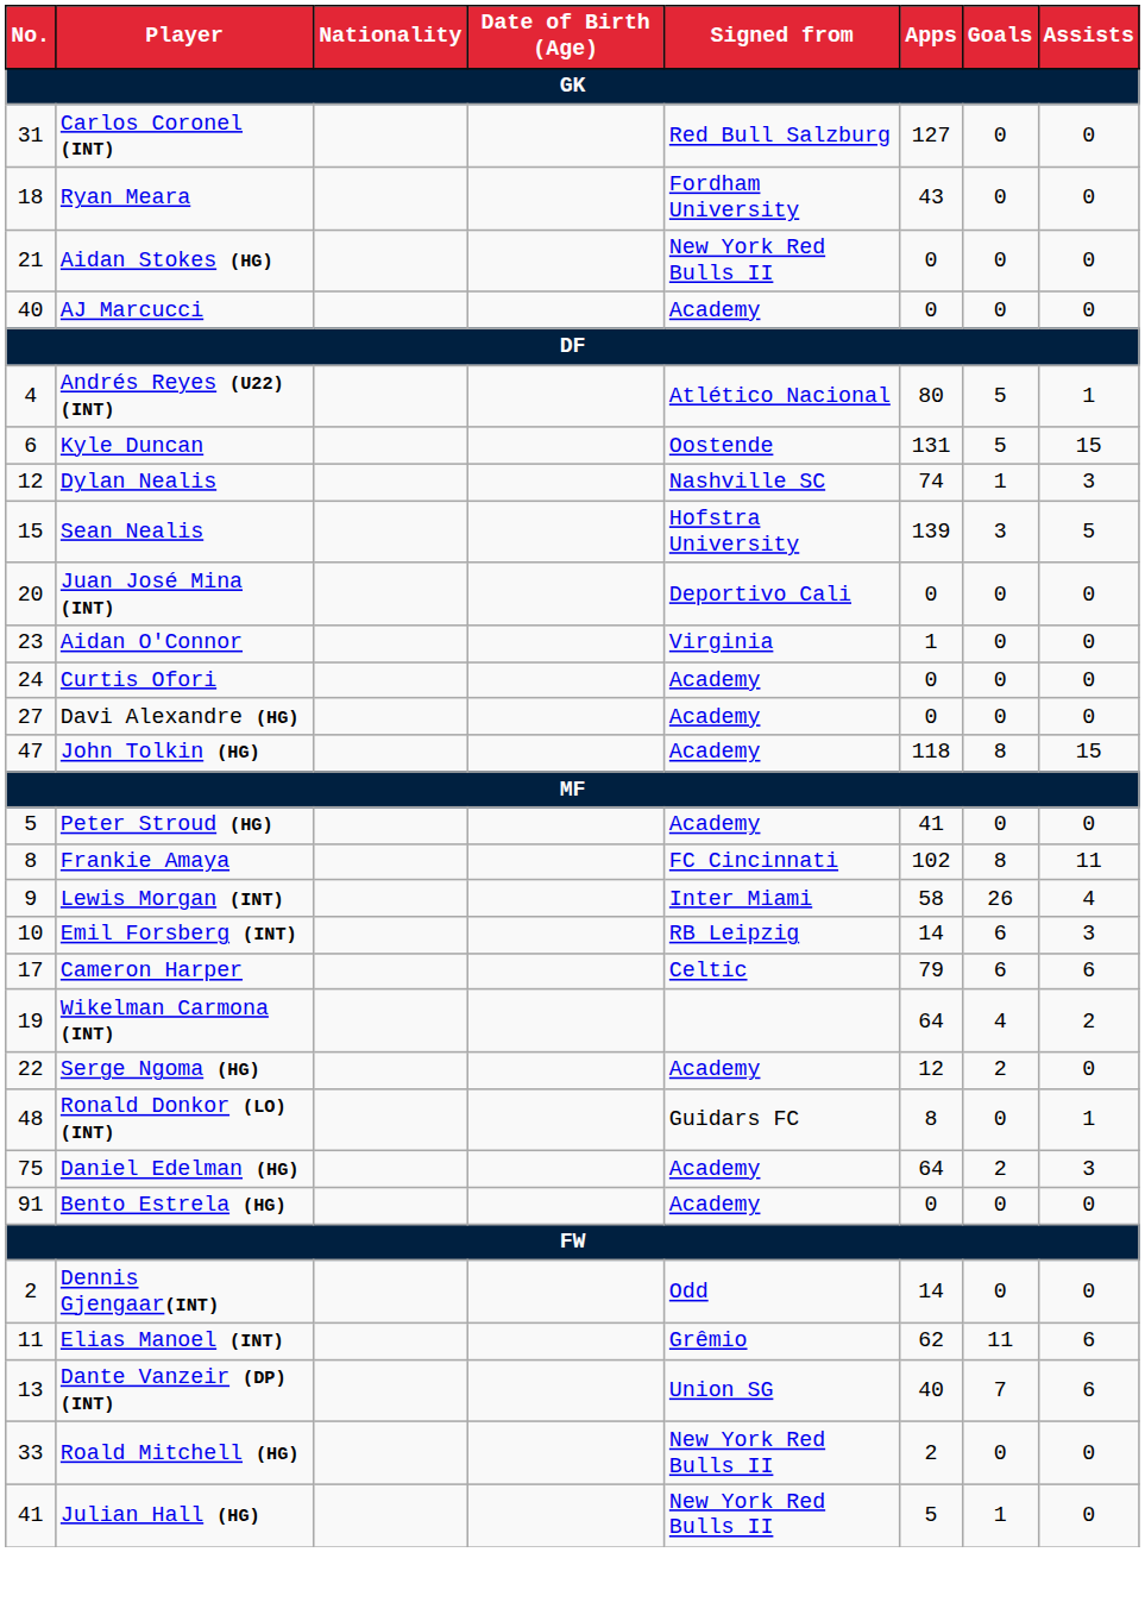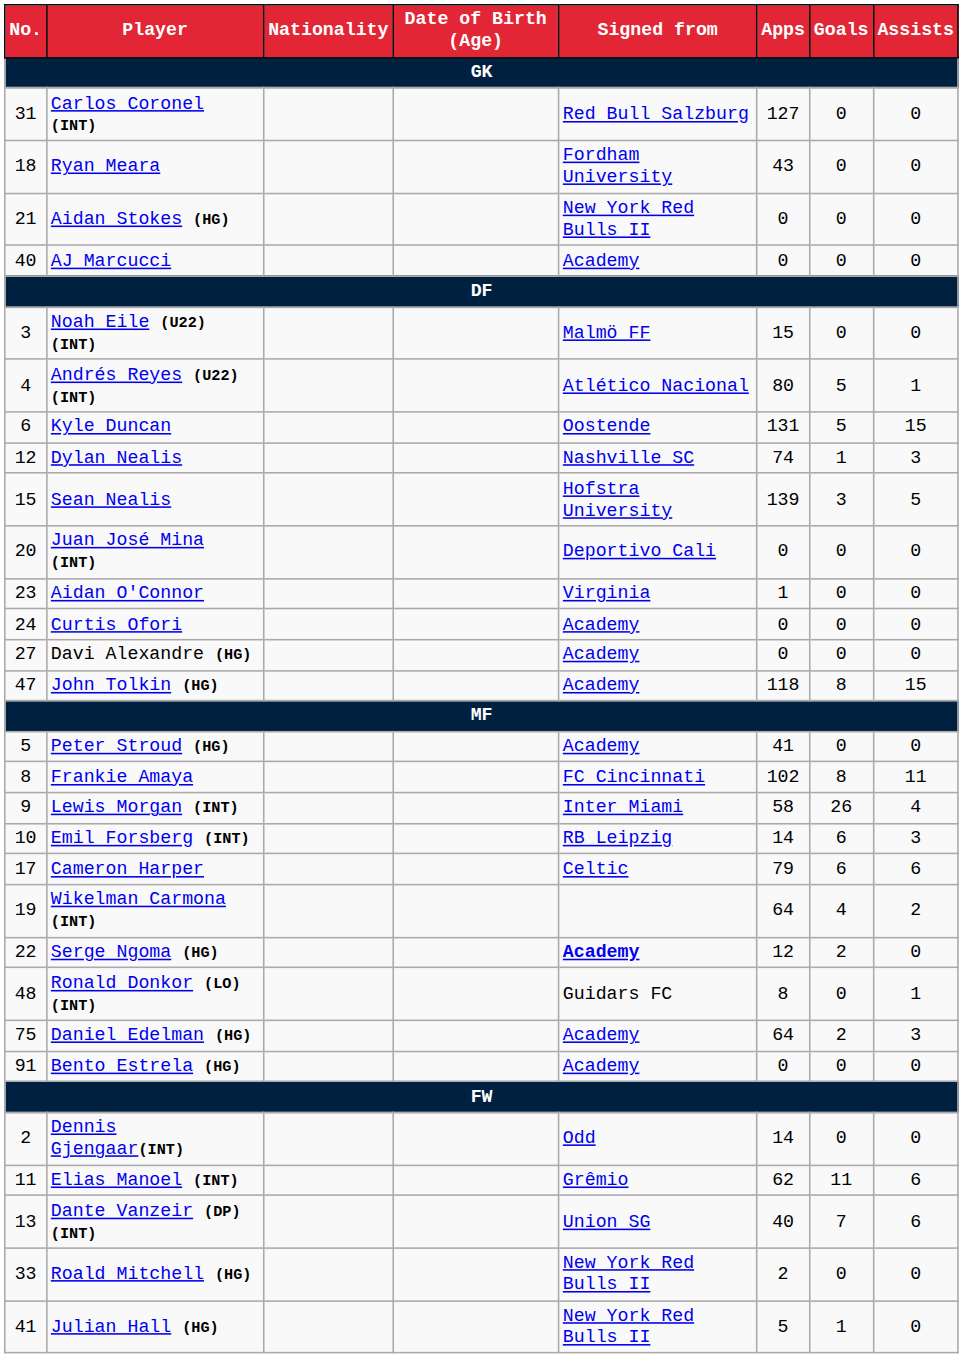+ row: 3 | Noah Eile (U22) (INT) | Malmö FF | 15 | 0 | 0
Serge Ngoma (HG) | Signed from: normal -> bold
